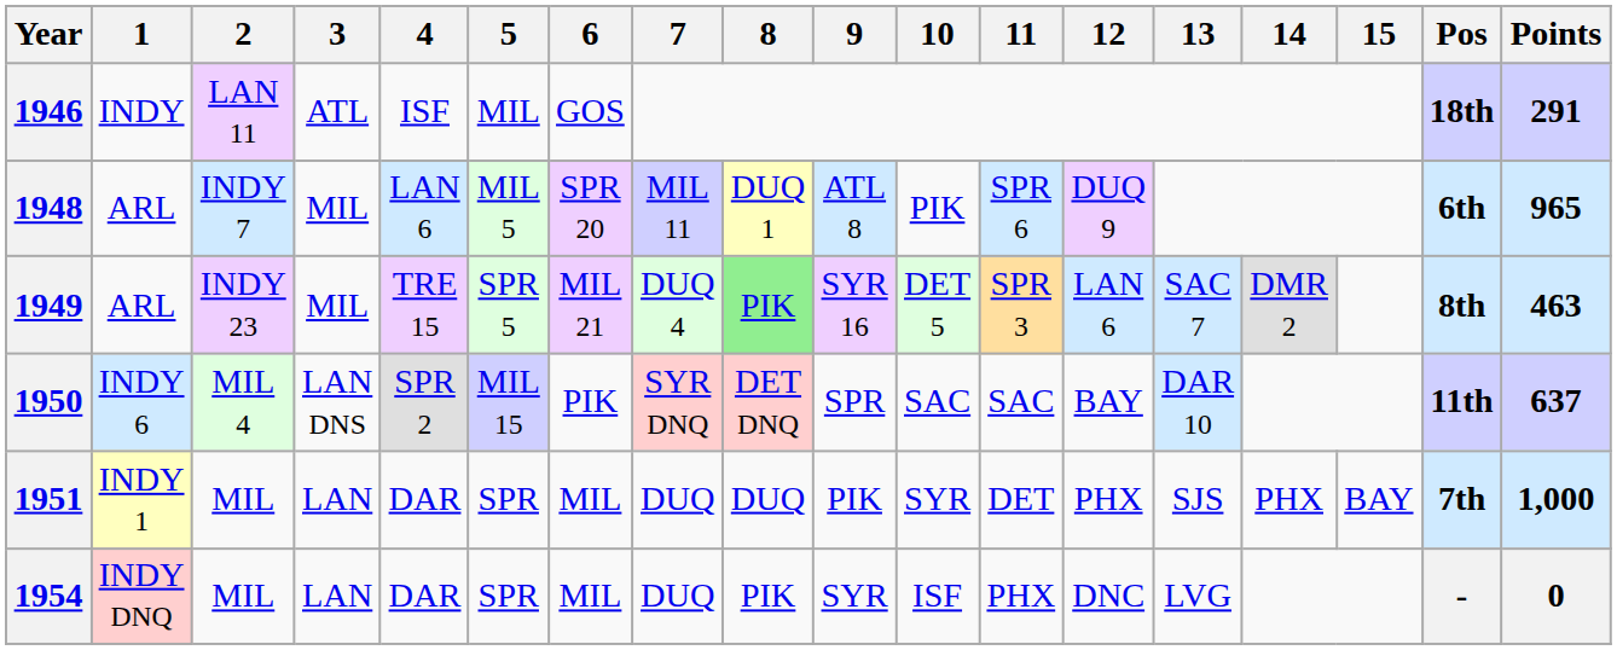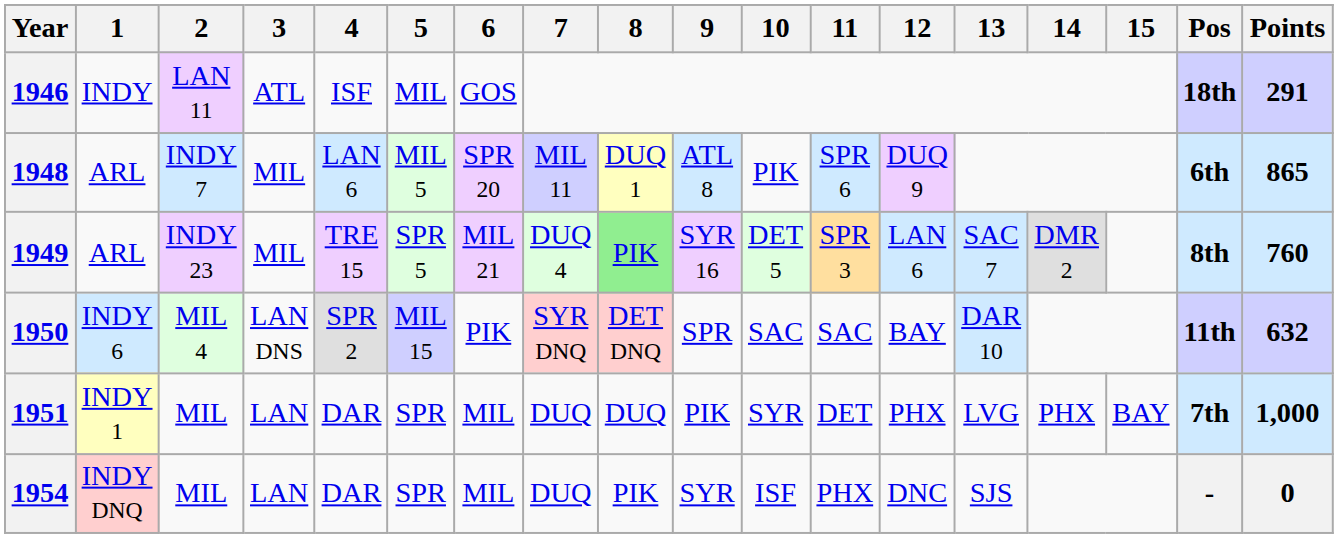1948 | Points: 965 -> 865
1949 | Points: 463 -> 760
1950 | Points: 637 -> 632
1951 | 13: SJS -> LVG
1954 | 13: LVG -> SJS
